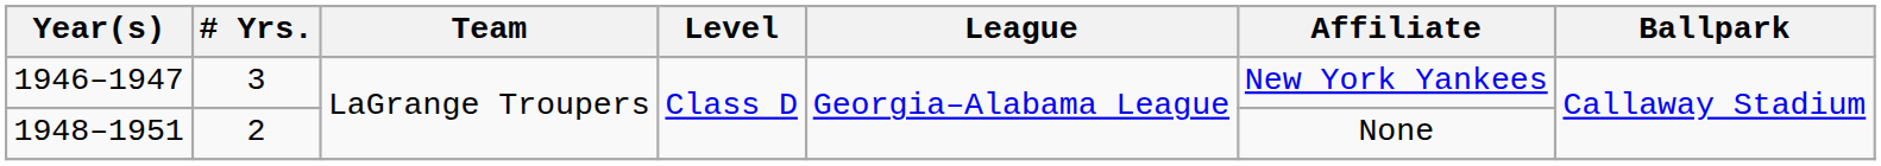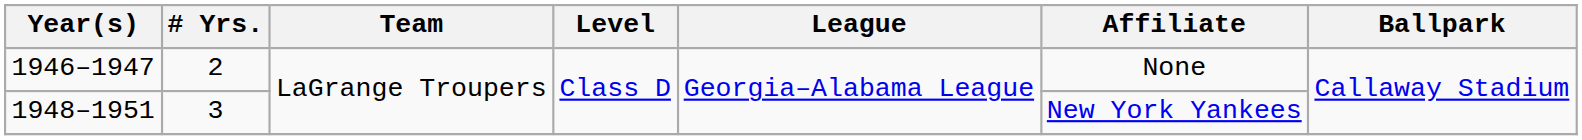1946–1947 | # Yrs.: 3 -> 2
1946–1947 | Affiliate: New York Yankees -> None
1948–1951 | # Yrs.: 2 -> 3
1948–1951 | Affiliate: None -> New York Yankees
